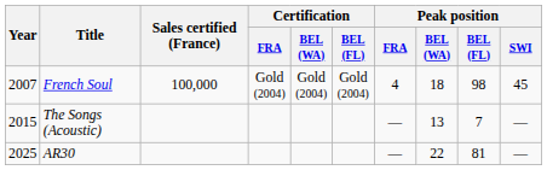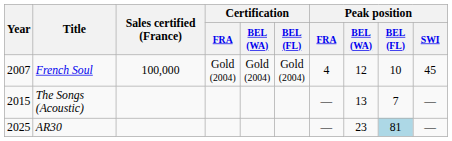French Soul | Peak position / BEL (WA): 18 -> 12
French Soul | Peak position / BEL (FL): 98 -> 10
AR30 | Peak position / BEL (WA): 22 -> 23
AR30 | Peak position / BEL (FL): no background -> lightblue background
